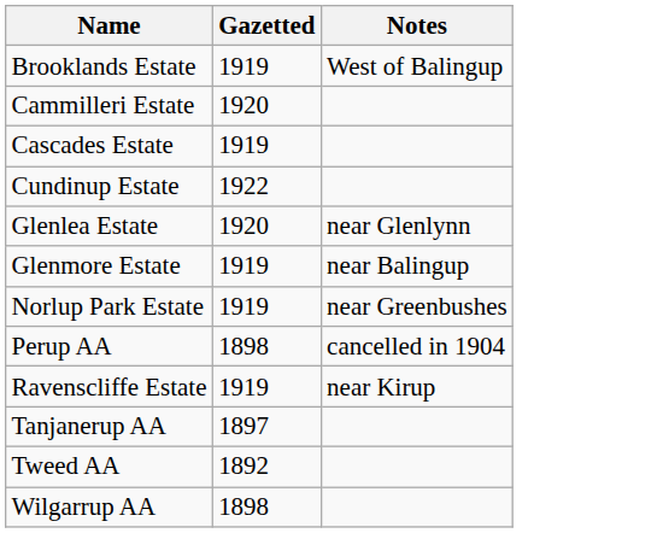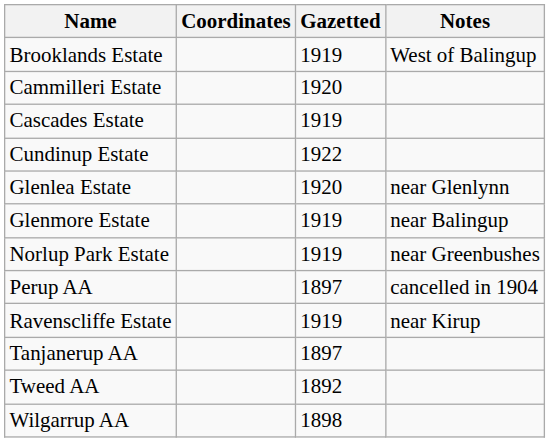+ column: Coordinates
Perup AA | Gazetted: 1898 -> 1897
